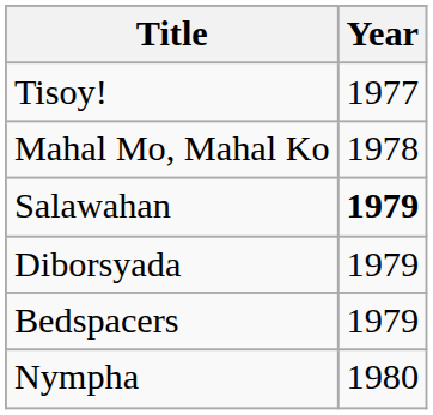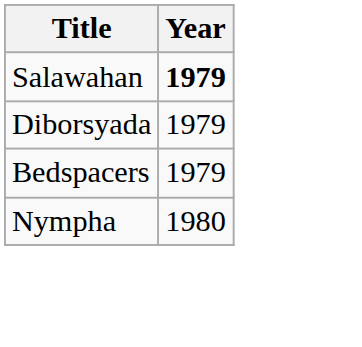- row: Tisoy! | 1977
- row: Mahal Mo, Mahal Ko | 1978
